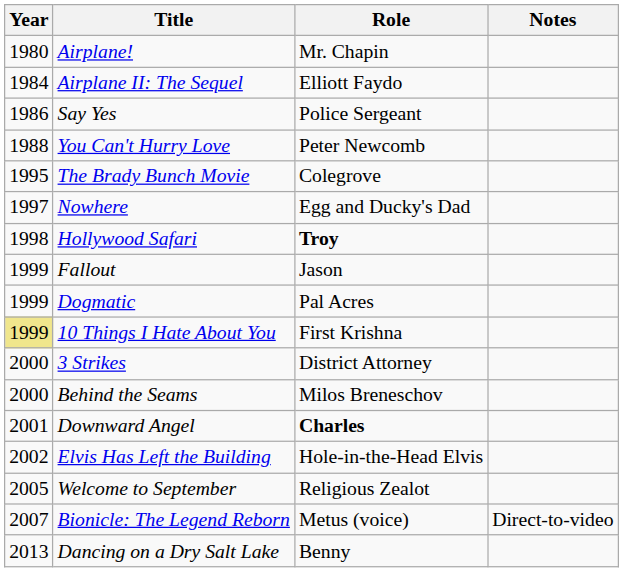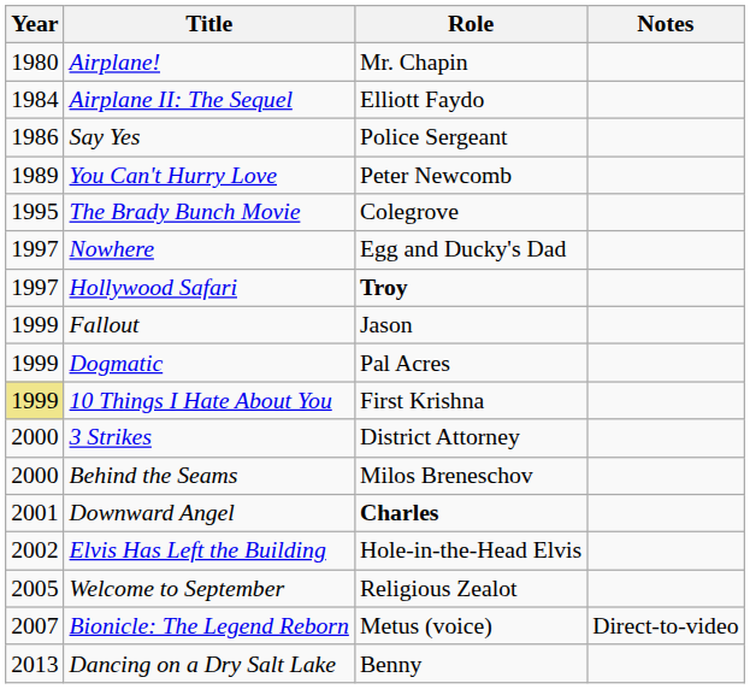You Can't Hurry Love | Year: 1988 -> 1989
Hollywood Safari | Year: 1998 -> 1997
